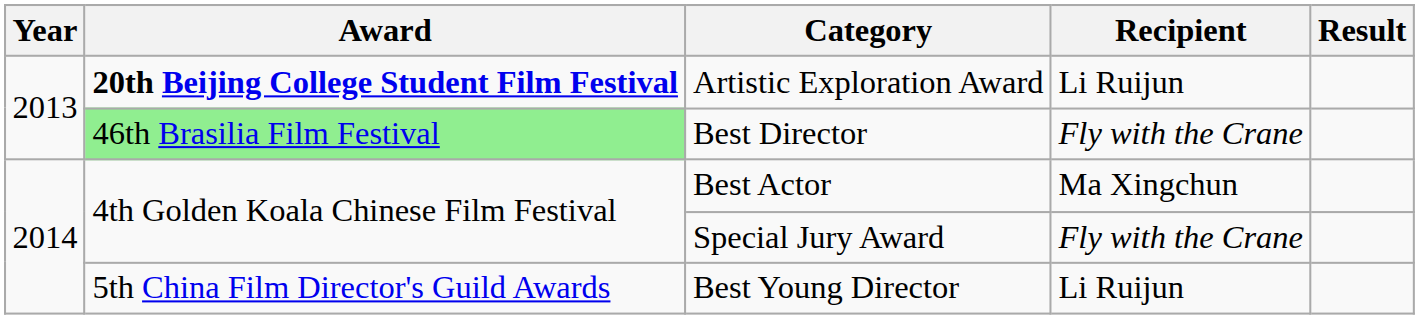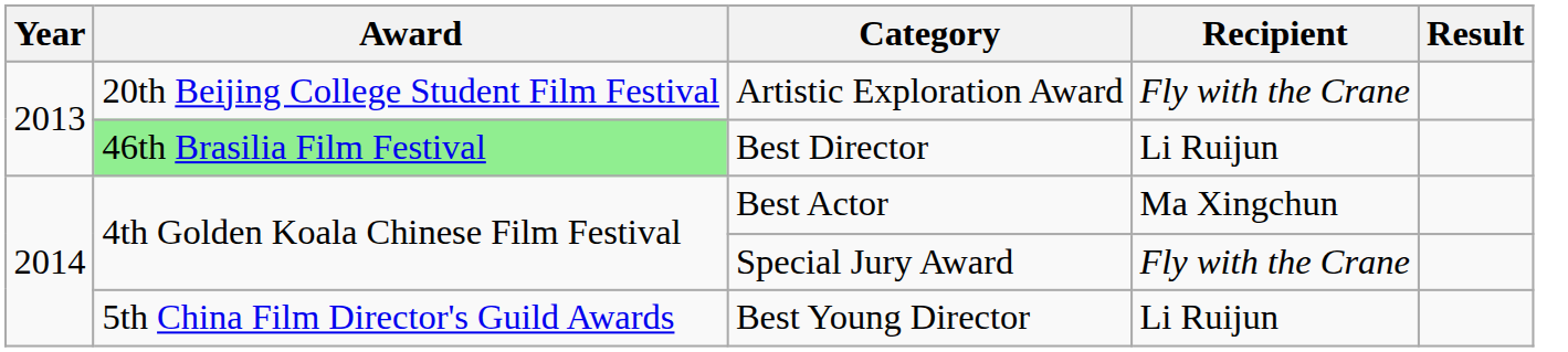Artistic Exploration Award | Award: bold -> normal
Artistic Exploration Award | Recipient: Li Ruijun -> Fly with the Crane
Best Director | Recipient: Fly with the Crane -> Li Ruijun
